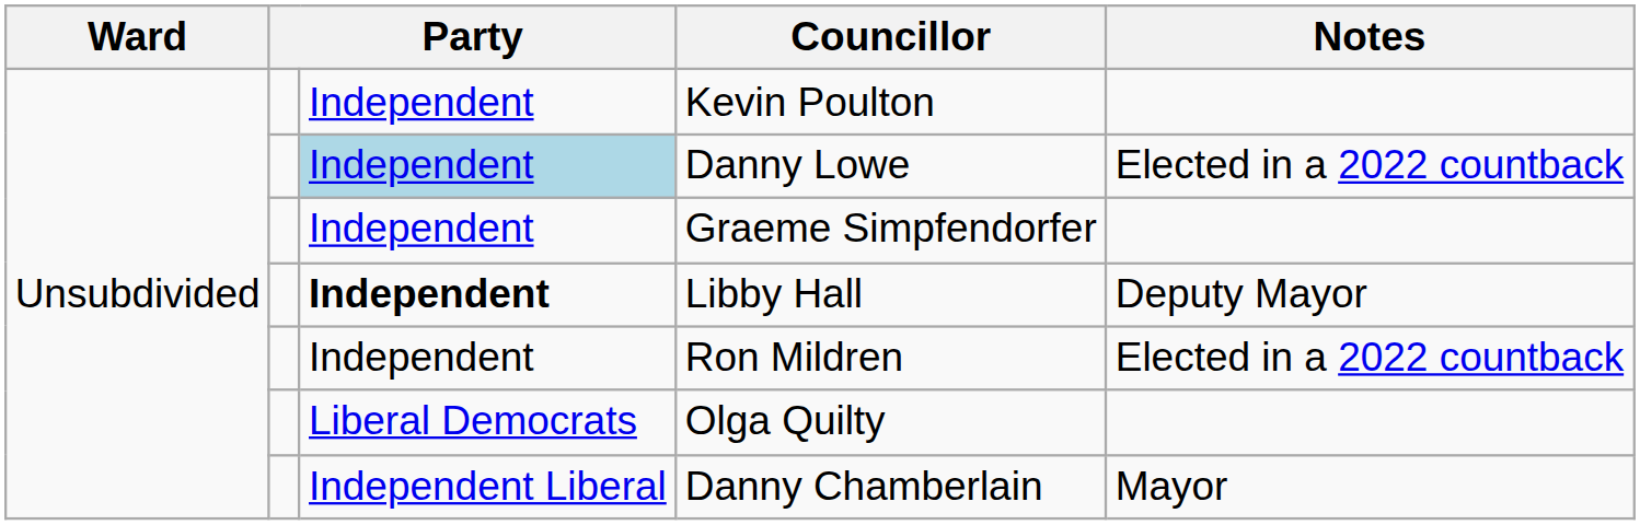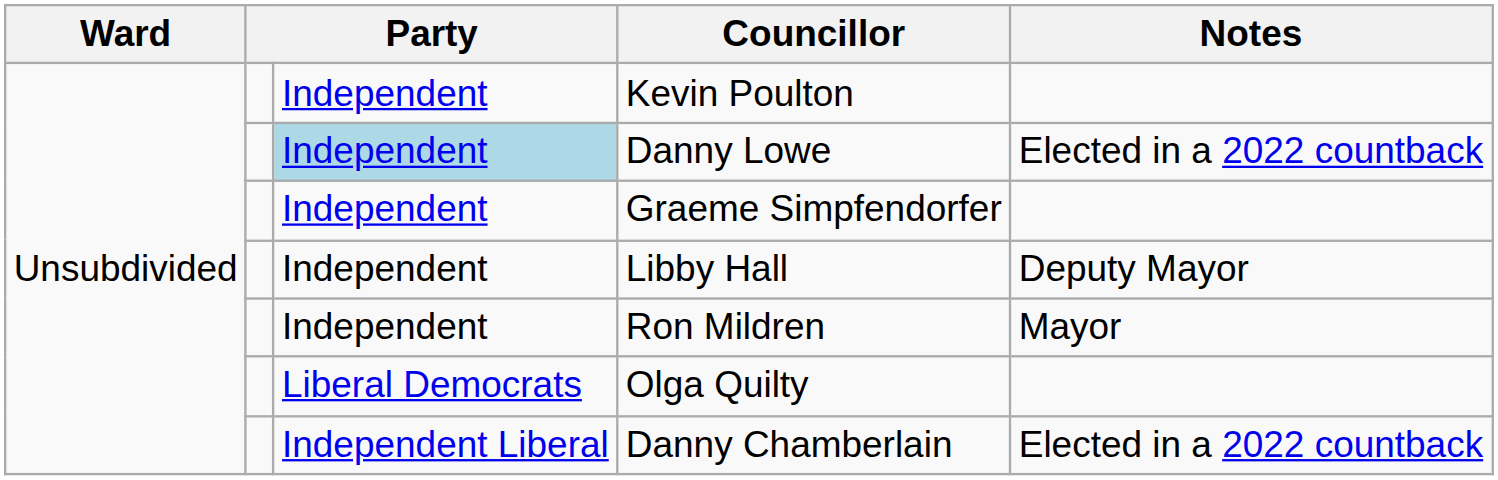Libby Hall | column 3: bold -> normal
Ron Mildren | Notes: Elected in a 2022 countback -> Mayor
Danny Chamberlain | Notes: Mayor -> Elected in a 2022 countback
